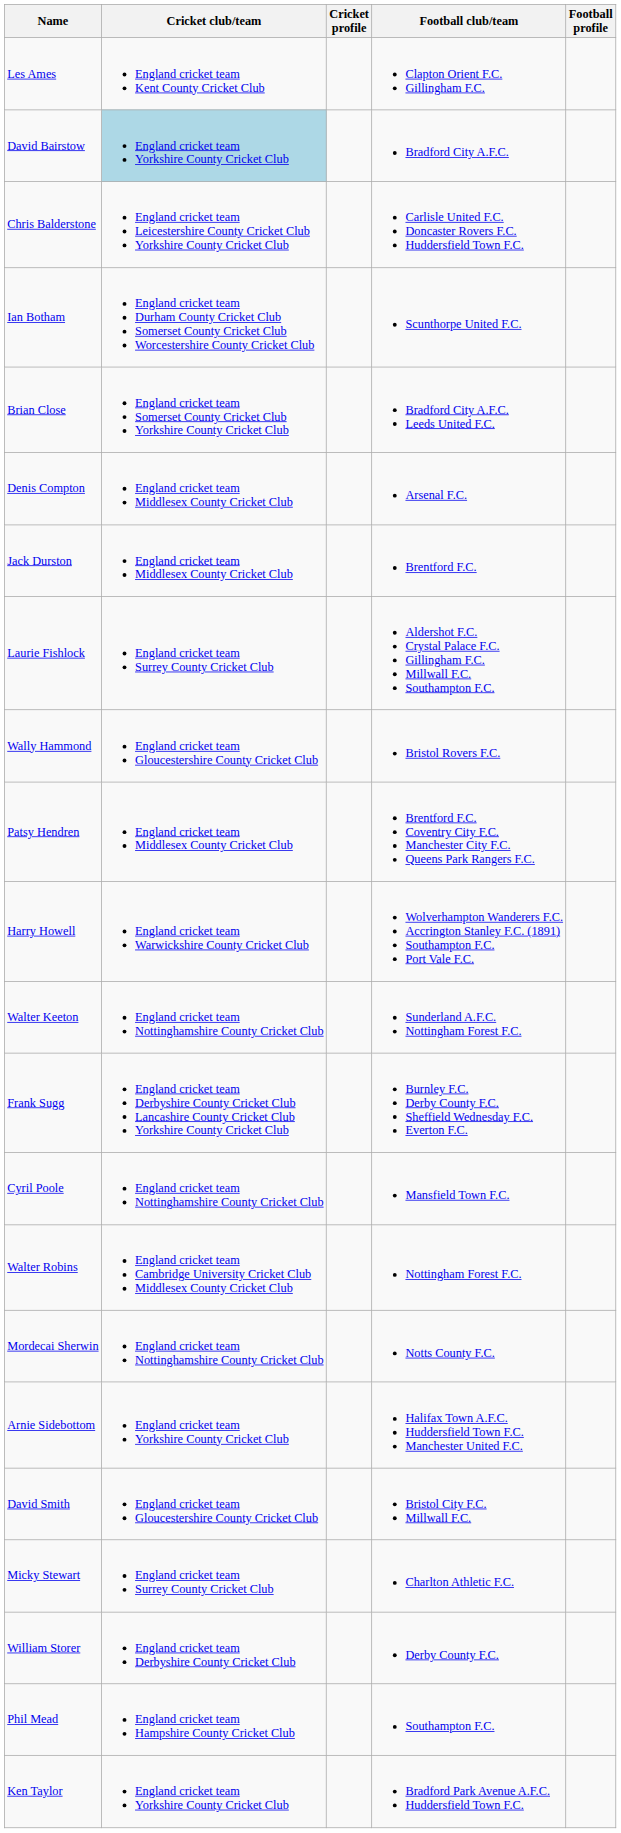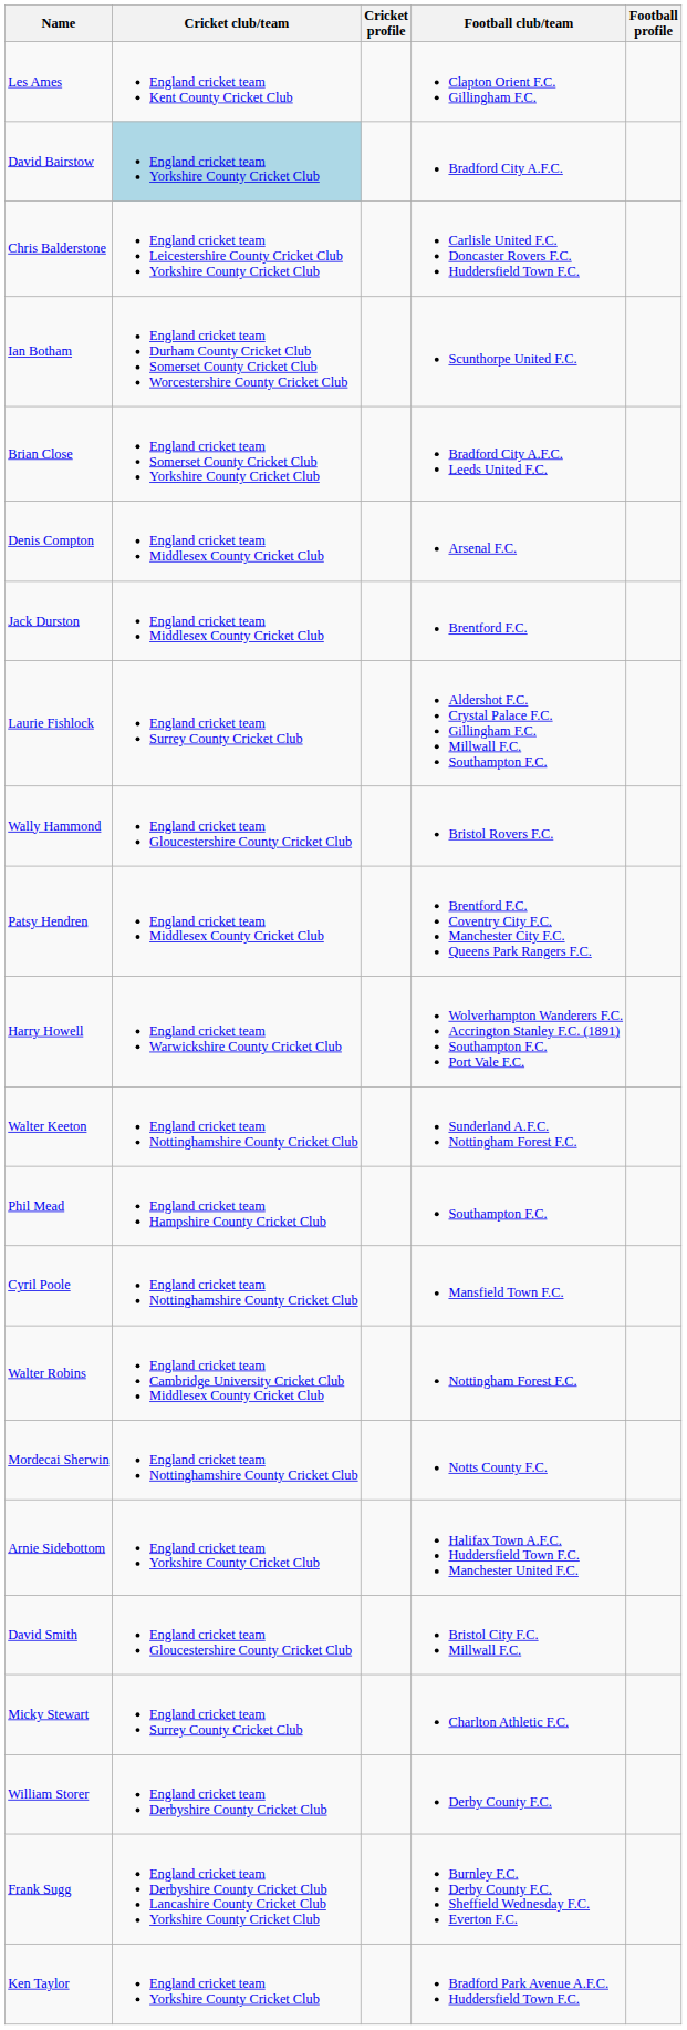rows swapped: Phil Mead <-> Frank Sugg
